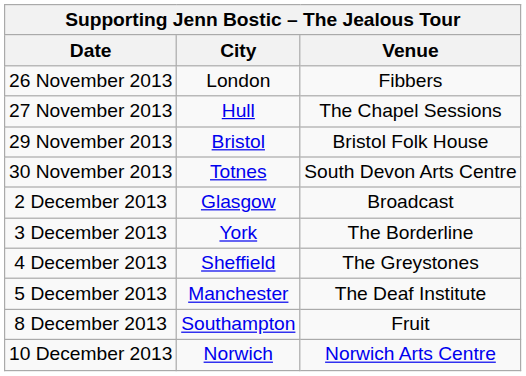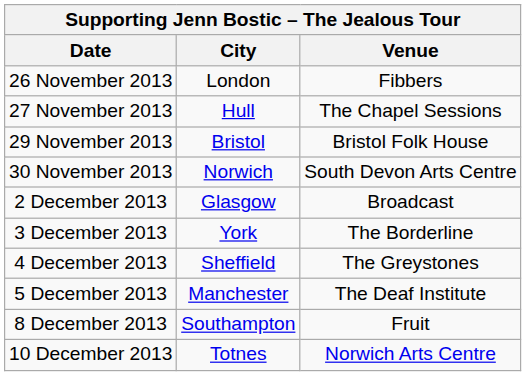30 November 2013 | City: Totnes -> Norwich
10 December 2013 | City: Norwich -> Totnes
